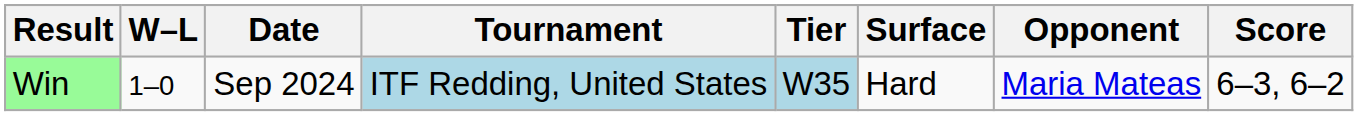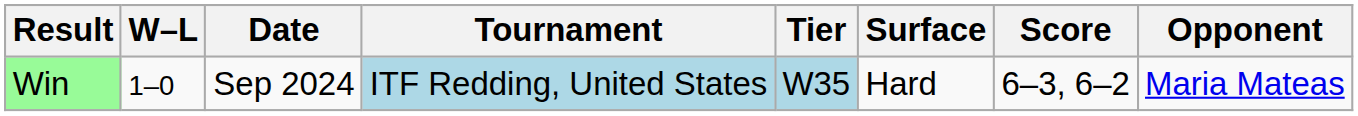columns swapped: Opponent <-> Score
